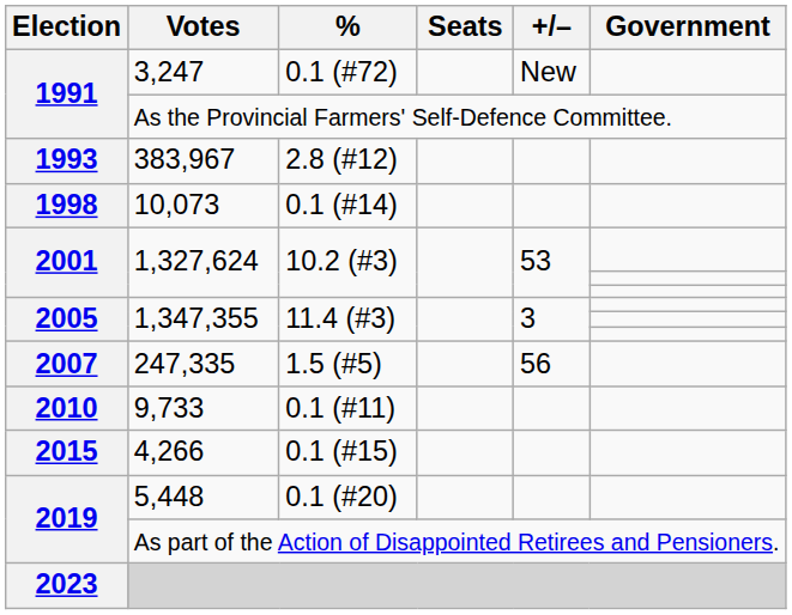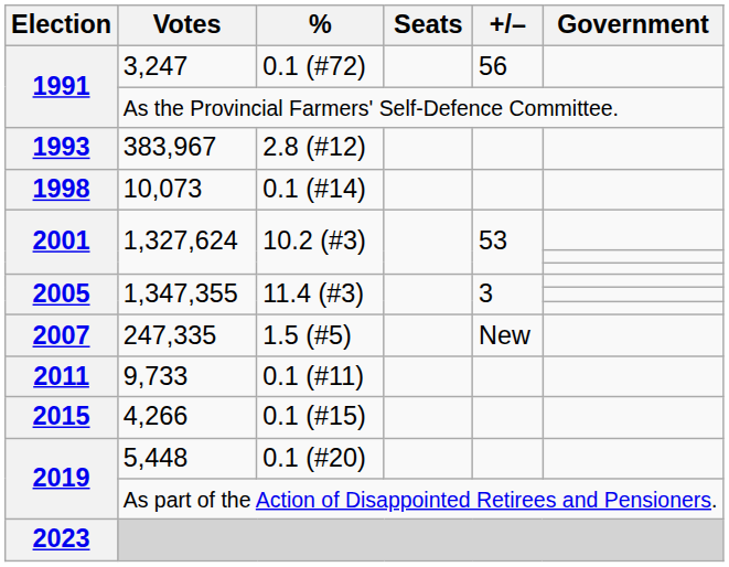3,247 | +/–: New -> 56
247,335 | +/–: 56 -> New
9,733 | Election: 2010 -> 2011
